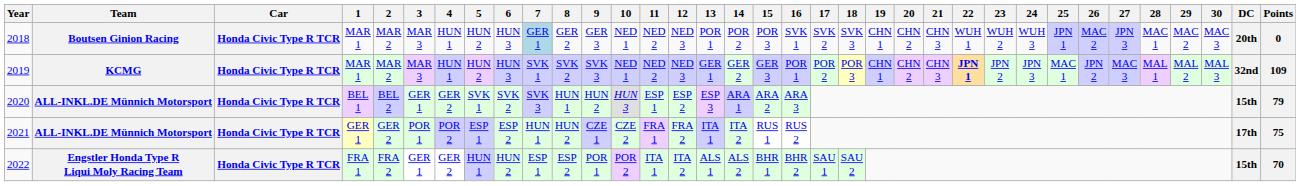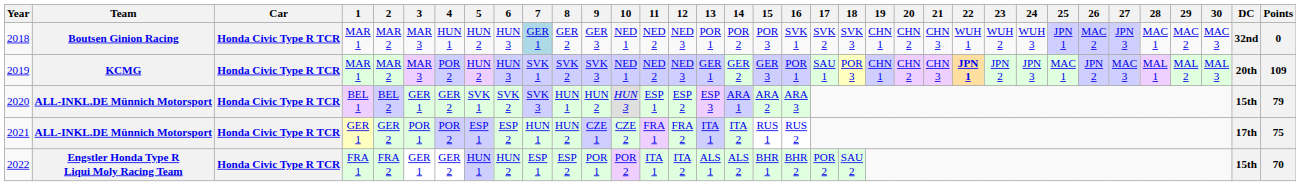2018 | DC: 20th -> 32nd
2019 | 4: HUN 1 -> POR 2
2019 | 17: POR 2 -> SAU 1
2019 | DC: 32nd -> 20th
2022 | 17: SAU 1 -> POR 2
